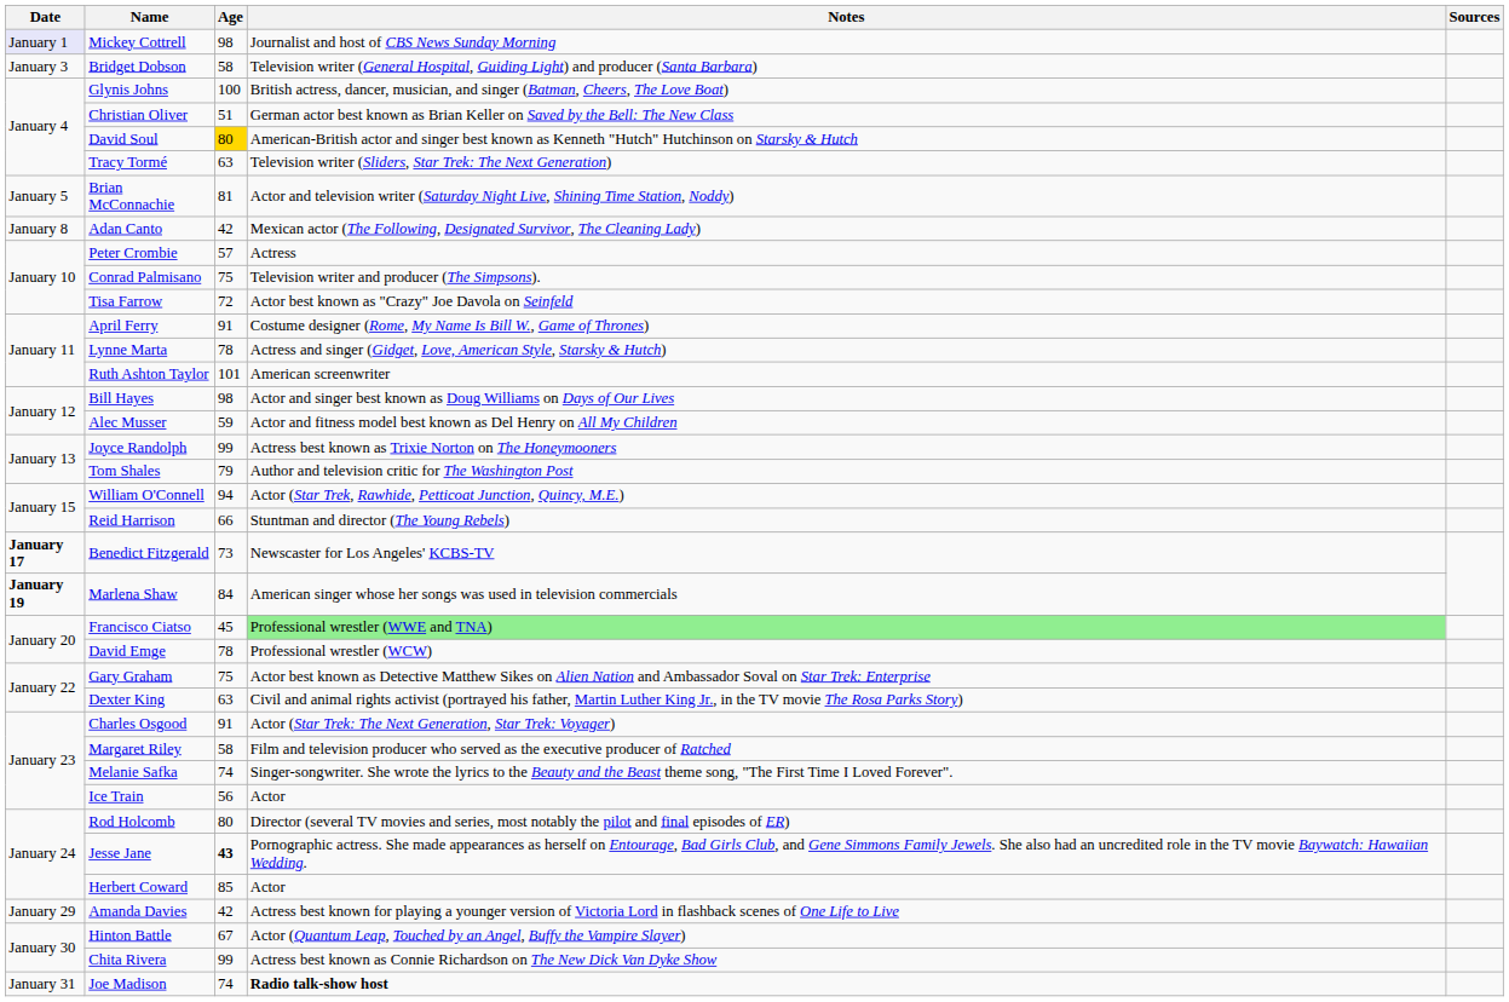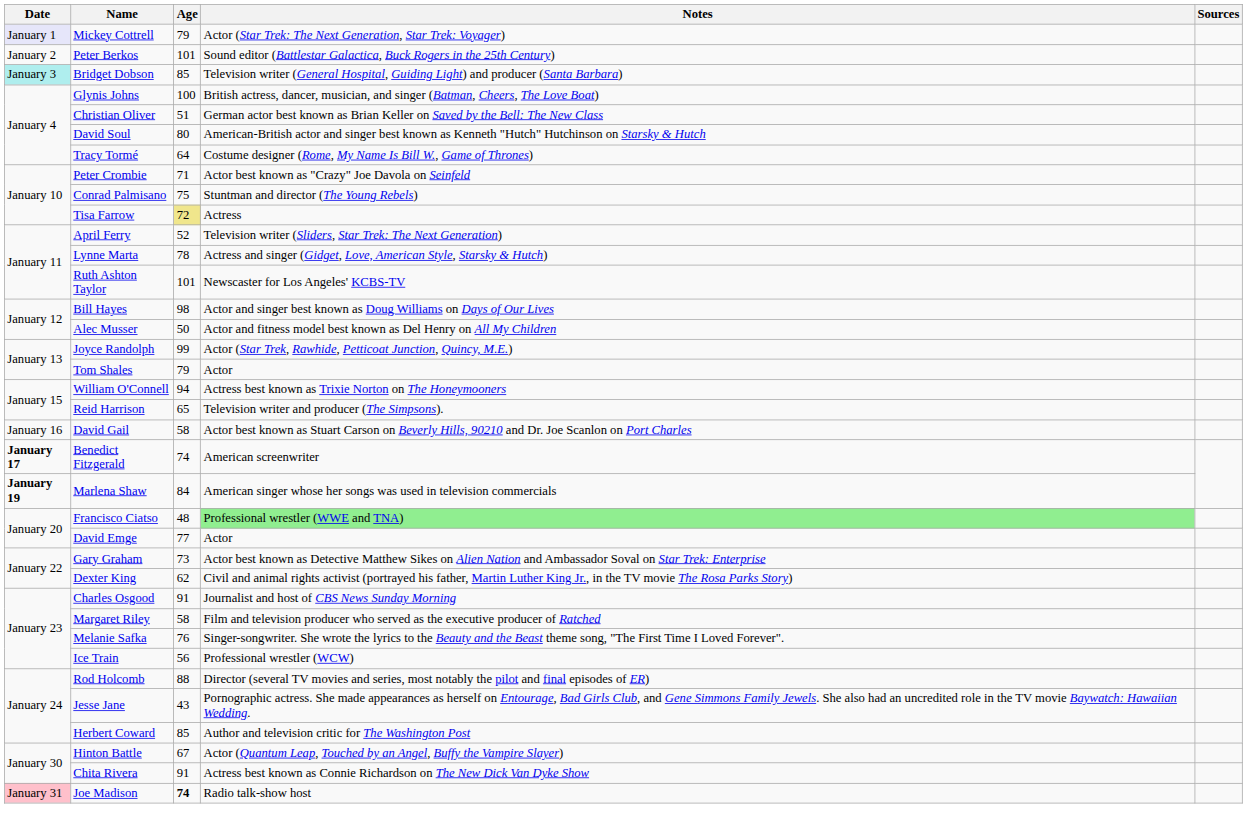Mickey Cottrell | Age: 98 -> 79
Mickey Cottrell | Notes: Journalist and host of CBS News Sunday Morning -> Actor (Star Trek: The Next Generation, Star Trek: Voyager)
+ row: January 2 | Peter Berkos | 101 | Sound editor (Battlestar Galactica, Buck Rogers in the 25th Century)
Bridget Dobson | Date: no background -> paleturquoise background
Bridget Dobson | Age: 58 -> 85
David Soul | Age: gold background -> no background
Tracy Tormé | Age: 63 -> 64
Tracy Tormé | Notes: Television writer (Sliders, Star Trek: The Next Generation) -> Costume designer (Rome, My Name Is Bill W., Game of Thrones)
- row: January 5 | Brian McConnachie | 81 | Actor and television writer (Saturday Night Live, Shining Time Station, Noddy)
- row: January 8 | Adan Canto | 42 | Mexican actor (The Following, Designated Survivor, The Cleaning Lady)
Peter Crombie | Age: 57 -> 71
Peter Crombie | Notes: Actress -> Actor best known as "Crazy" Joe Davola on Seinfeld
Conrad Palmisano | Notes: Television writer and producer (The Simpsons). -> Stuntman and director (The Young Rebels)
Tisa Farrow | Age: no background -> khaki background
Tisa Farrow | Notes: Actor best known as "Crazy" Joe Davola on Seinfeld -> Actress
April Ferry | Age: 91 -> 52
April Ferry | Notes: Costume designer (Rome, My Name Is Bill W., Game of Thrones) -> Television writer (Sliders, Star Trek: The Next Generation)
Ruth Ashton Taylor | Notes: American screenwriter -> Newscaster for Los Angeles' KCBS-TV
Alec Musser | Age: 59 -> 50
Joyce Randolph | Notes: Actress best known as Trixie Norton on The Honeymooners -> Actor (Star Trek, Rawhide, Petticoat Junction, Quincy, M.E.)
Tom Shales | Notes: Author and television critic for The Washington Post -> Actor
William O'Connell | Notes: Actor (Star Trek, Rawhide, Petticoat Junction, Quincy, M.E.) -> Actress best known as Trixie Norton on The Honeymooners
Reid Harrison | Age: 66 -> 65
Reid Harrison | Notes: Stuntman and director (The Young Rebels) -> Television writer and producer (The Simpsons).
+ row: January 16 | David Gail | 58 | Actor best known as Stuart Carson on Beverly Hills, 90210 and Dr. Joe Scanlon on Port Charles
Benedict Fitzgerald | Age: 73 -> 74
Benedict Fitzgerald | Notes: Newscaster for Los Angeles' KCBS-TV -> American screenwriter
Francisco Ciatso | Age: 45 -> 48
David Emge | Age: 78 -> 77
David Emge | Notes: Professional wrestler (WCW) -> Actor
Gary Graham | Age: 75 -> 73
Dexter King | Age: 63 -> 62
Charles Osgood | Notes: Actor (Star Trek: The Next Generation, Star Trek: Voyager) -> Journalist and host of CBS News Sunday Morning
Melanie Safka | Age: 74 -> 76
Ice Train | Notes: Actor -> Professional wrestler (WCW)
Rod Holcomb | Age: 80 -> 88
Jesse Jane | Age: bold -> normal
Herbert Coward | Notes: Actor -> Author and television critic for The Washington Post
- row: January 29 | Amanda Davies | 42 | Actress best known for playing a younger version of Victoria Lord in flashback scenes of One Life to Live
Chita Rivera | Age: 99 -> 91
Joe Madison | Date: no background -> pink background
Joe Madison | Age: normal -> bold
Joe Madison | Notes: bold -> normal
